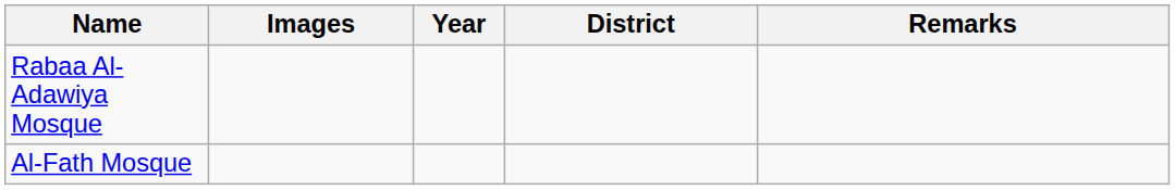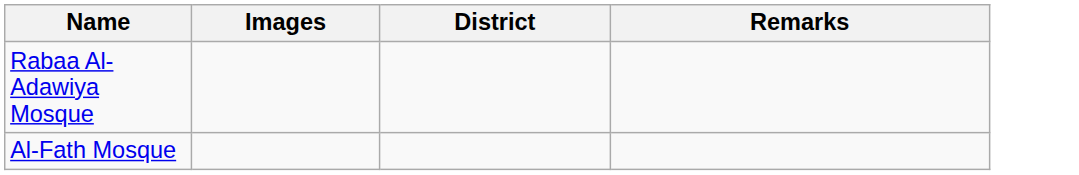- column: Year
